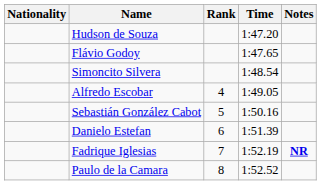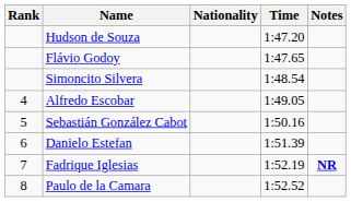columns swapped: Rank <-> Nationality
